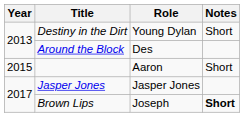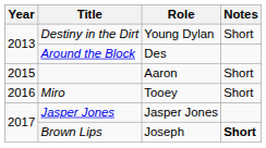+ row: 2016 | Miro | Tooey | Short
